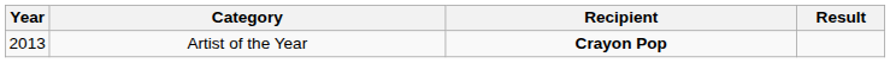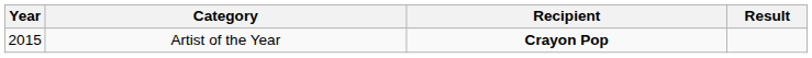Artist of the Year | Year: 2013 -> 2015
